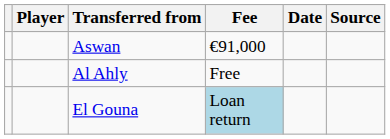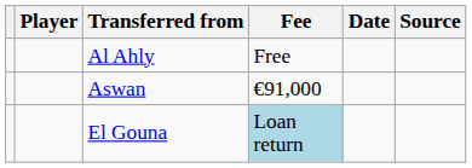rows swapped: Al Ahly <-> Aswan
